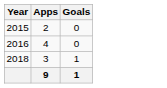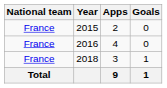+ column: National team | France | France | France | Total
